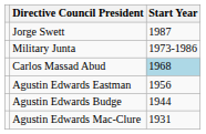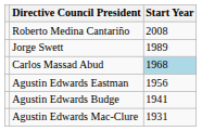+ row: Roberto Medina Cantariño | 2008
Jorge Swett | Start Year: 1987 -> 1989
- row: Military Junta | 1973-1986
Agustin Edwards Budge | Start Year: 1944 -> 1941
